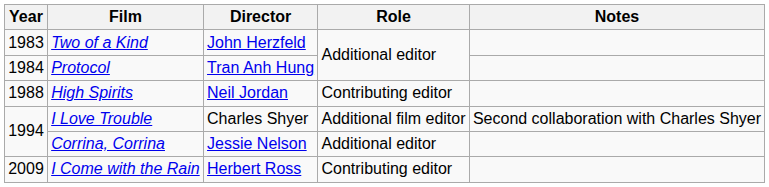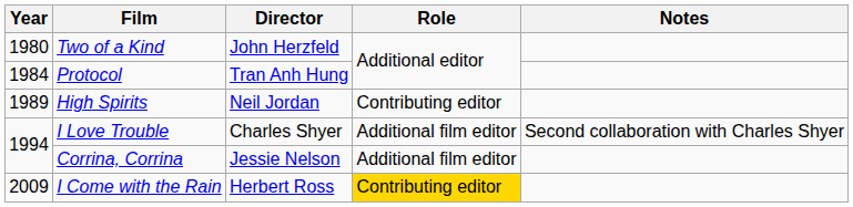Two of a Kind | Year: 1983 -> 1980
High Spirits | Year: 1988 -> 1989
Corrina, Corrina | Role: Additional editor -> Additional film editor
I Come with the Rain | Role: no background -> gold background
